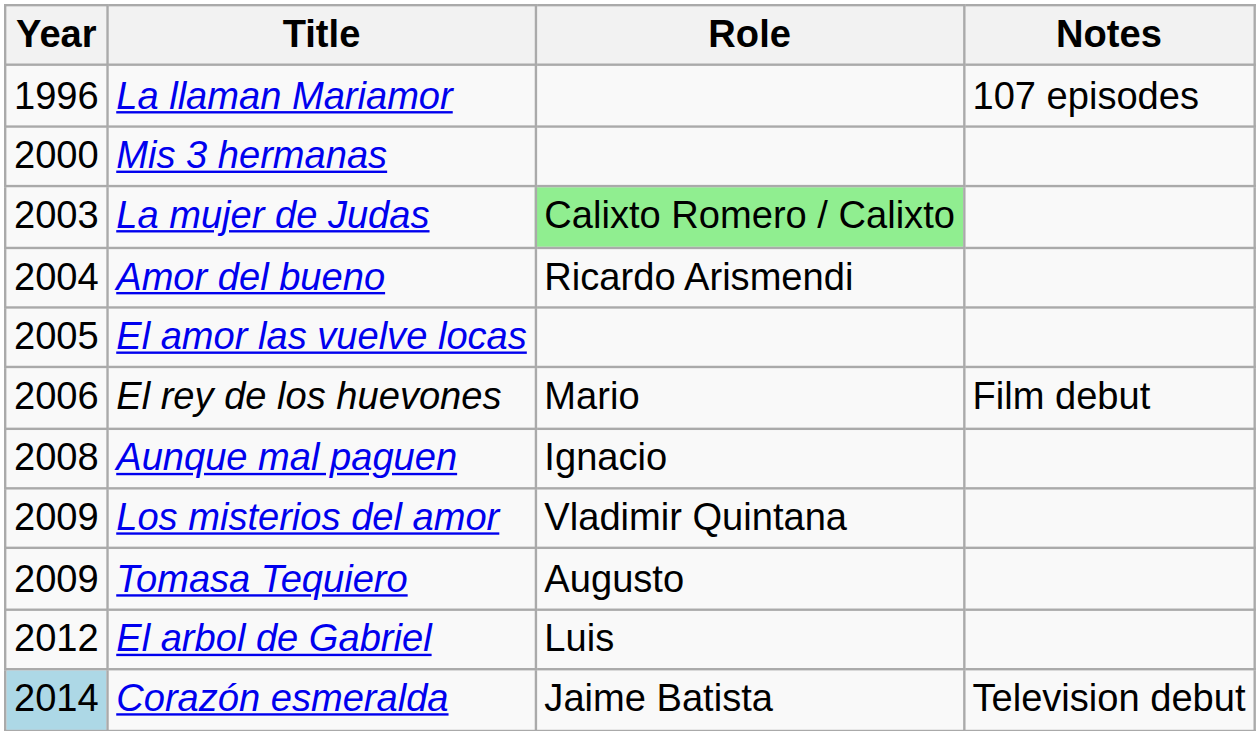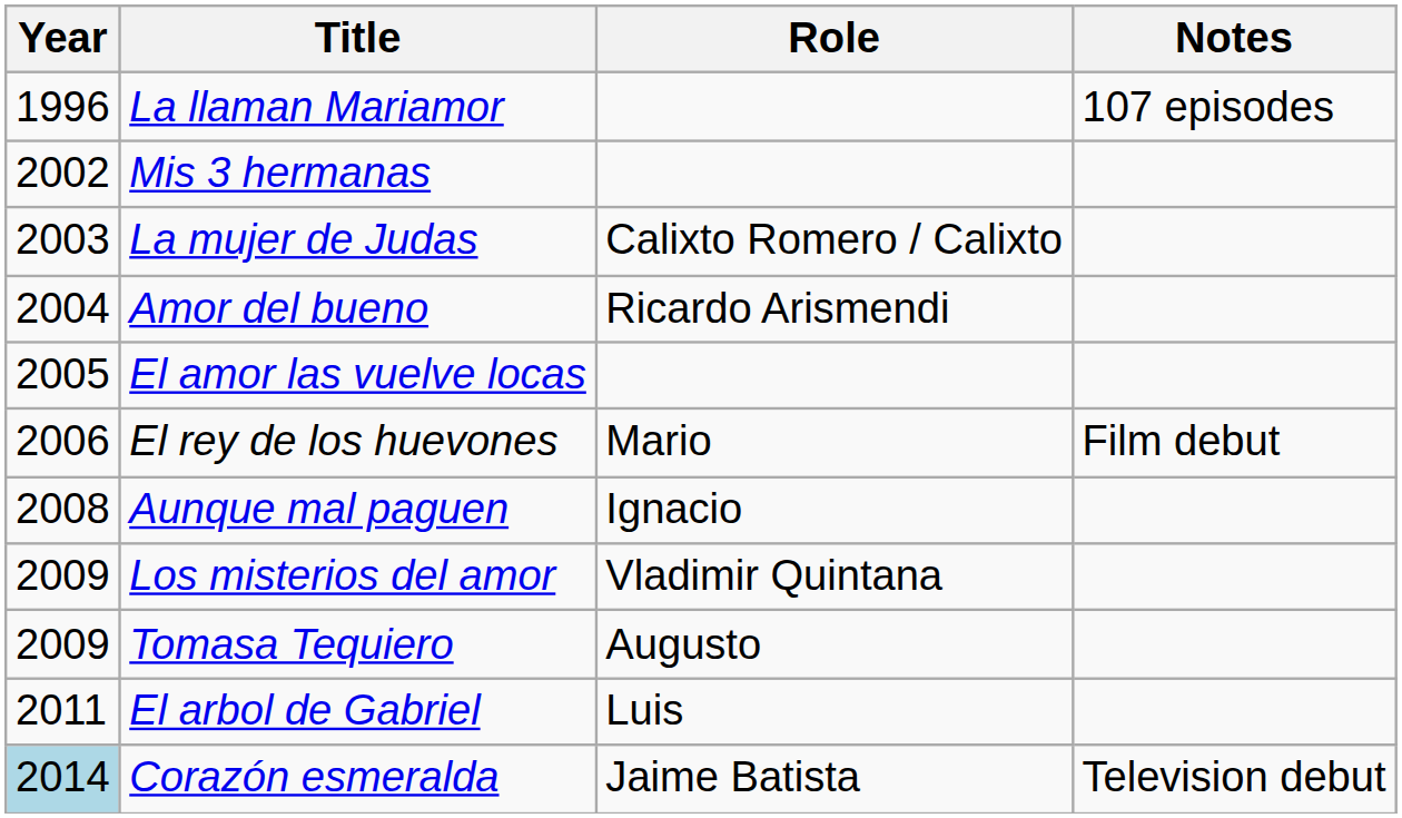Mis 3 hermanas | Year: 2000 -> 2002
La mujer de Judas | Role: lightgreen background -> no background
El arbol de Gabriel | Year: 2012 -> 2011
